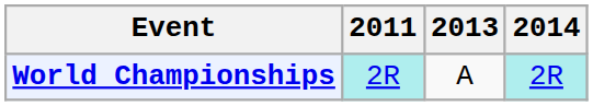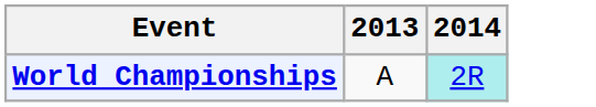- column: 2011 | 2R
